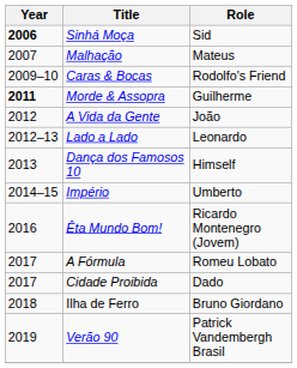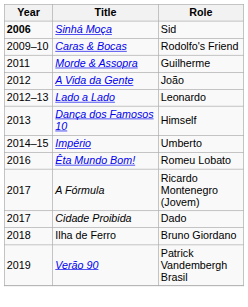- row: 2007 | Malhação | Mateus
Morde & Assopra | Year: bold -> normal
Êta Mundo Bom! | Role: Ricardo Montenegro (Jovem) -> Romeu Lobato
A Fórmula | Role: Romeu Lobato -> Ricardo Montenegro (Jovem)
